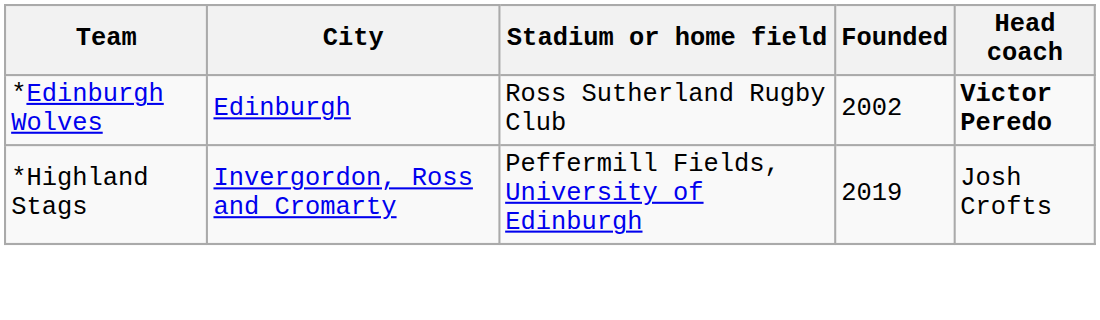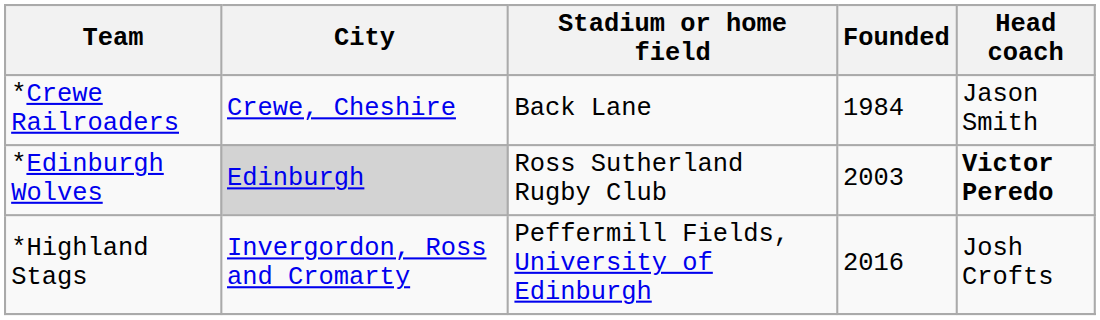+ row: *Crewe Railroaders | Crewe, Cheshire | Back Lane | 1984 | Jason Smith
*Edinburgh Wolves | City: no background -> lightgrey background
*Edinburgh Wolves | Founded: 2002 -> 2003
*Highland Stags | Founded: 2019 -> 2016
